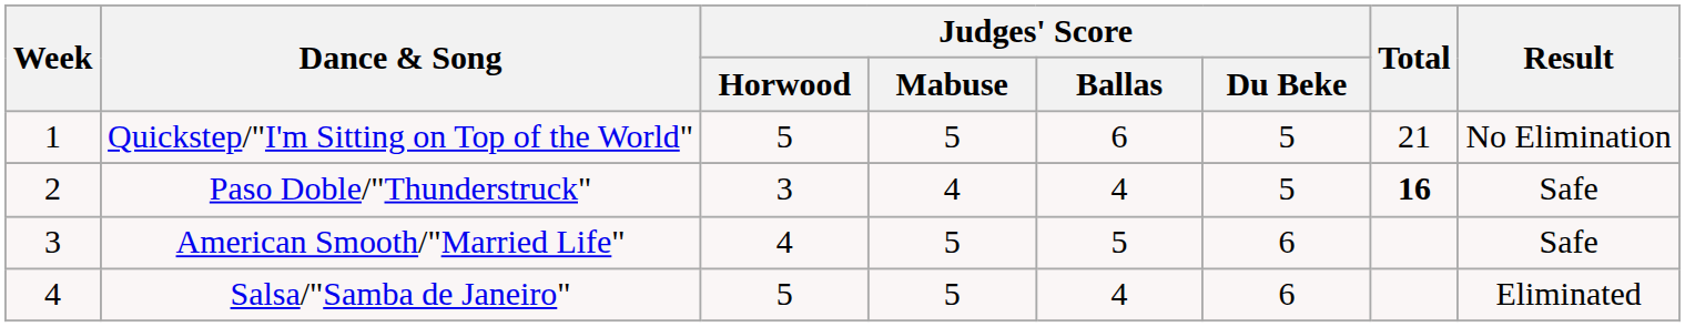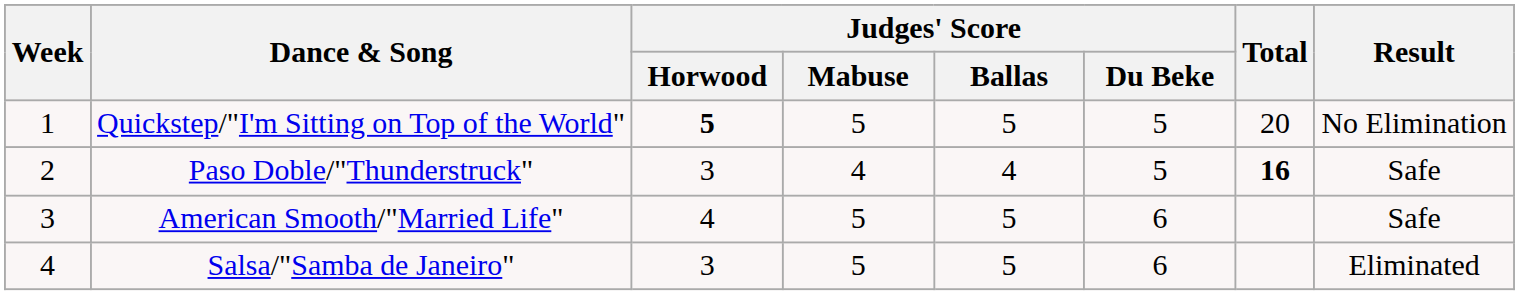Quickstep/"I'm Sitting on Top of the World" | Judges' Score / Horwood: normal -> bold
Quickstep/"I'm Sitting on Top of the World" | Judges' Score / Ballas: 6 -> 5
Quickstep/"I'm Sitting on Top of the World" | Total: 21 -> 20
Salsa/"Samba de Janeiro" | Judges' Score / Horwood: 5 -> 3
Salsa/"Samba de Janeiro" | Judges' Score / Ballas: 4 -> 5
